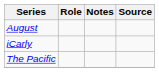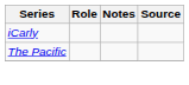- row: August
